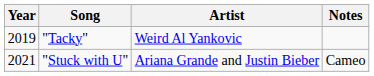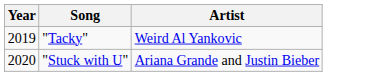- column: Notes | Cameo
"Stuck with U" | Year: 2021 -> 2020
